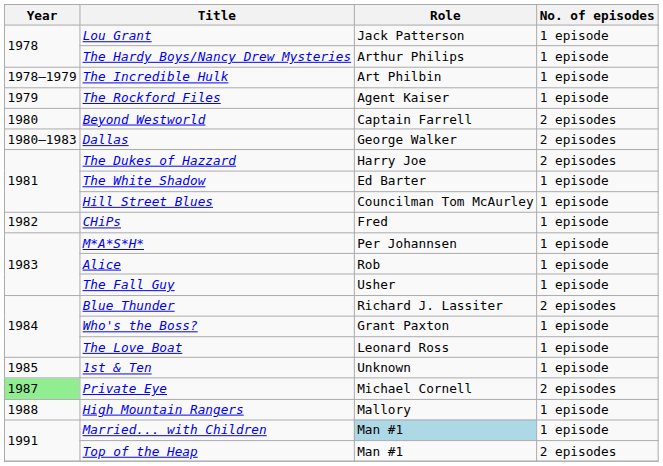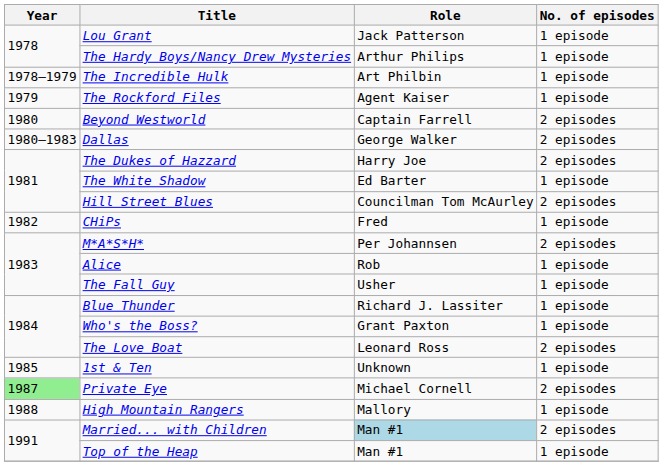Hill Street Blues | No. of episodes: 1 episode -> 2 episodes
M*A*S*H* | No. of episodes: 1 episode -> 2 episodes
Blue Thunder | No. of episodes: 2 episodes -> 1 episode
The Love Boat | No. of episodes: 1 episode -> 2 episodes
Married... with Children | No. of episodes: 1 episode -> 2 episodes
Top of the Heap | No. of episodes: 2 episodes -> 1 episode
